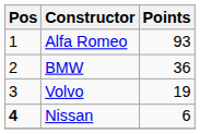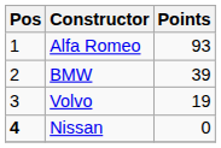BMW | Points: 36 -> 39
Nissan | Points: 6 -> 0
